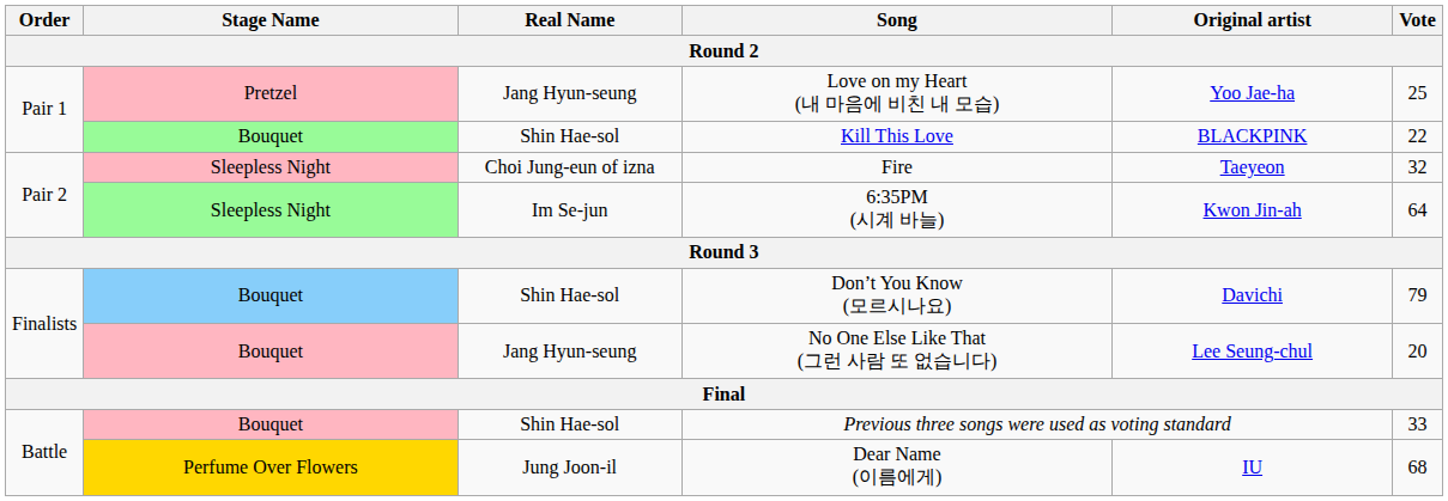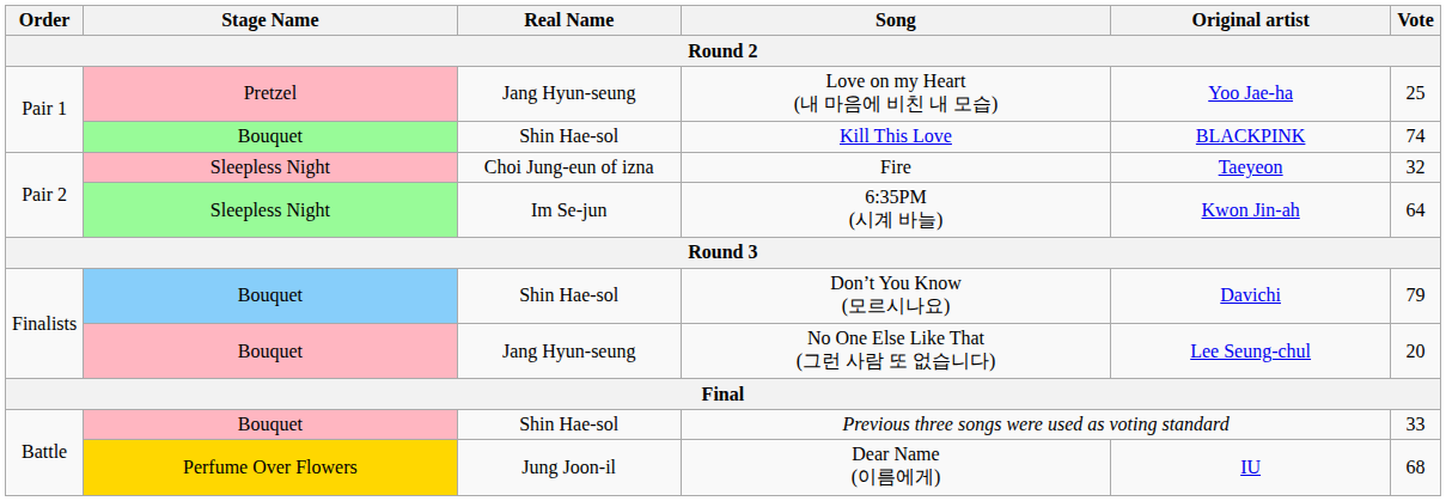Kill This Love | Vote: 22 -> 74
